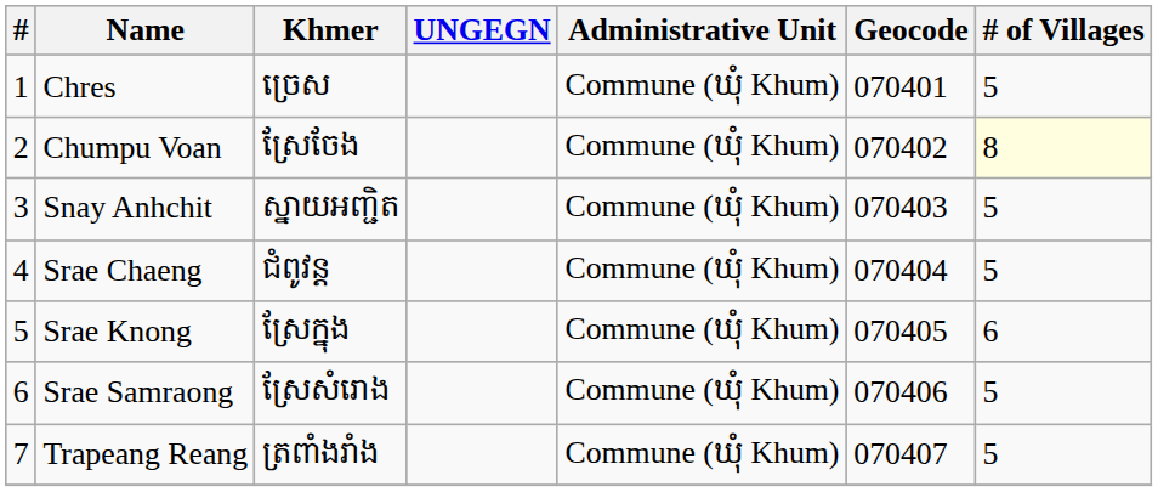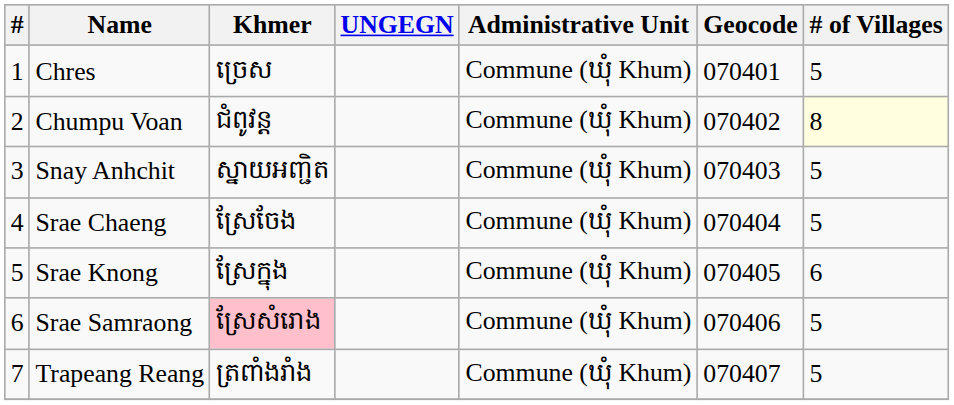Chumpu Voan | Khmer: ស្រែចែង -> ជំពូវន្ដ
Srae Chaeng | Khmer: ជំពូវន្ដ -> ស្រែចែង
Srae Samraong | Khmer: no background -> pink background
